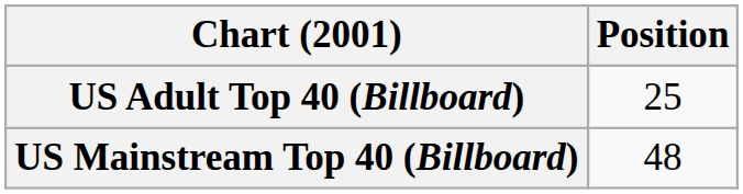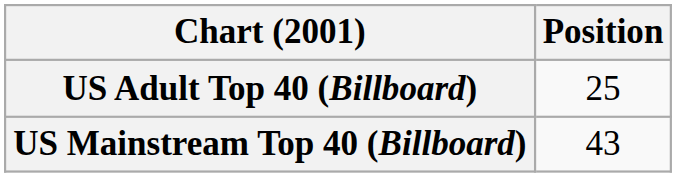US Mainstream Top 40 (Billboard) | Position: 48 -> 43
